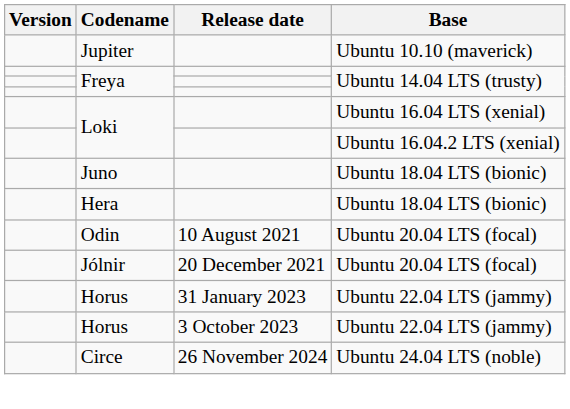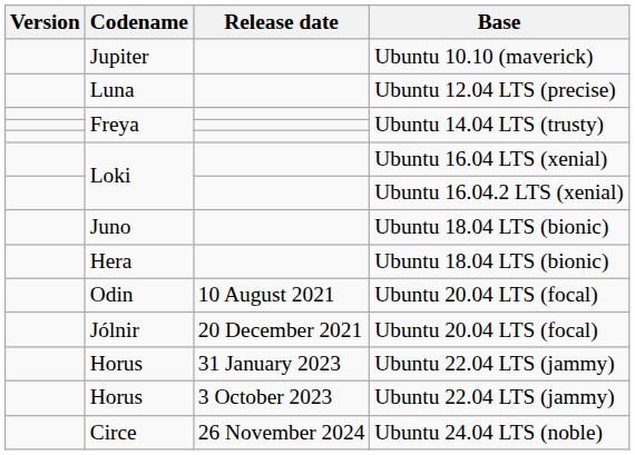+ row: Luna | Ubuntu 12.04 LTS (precise)
